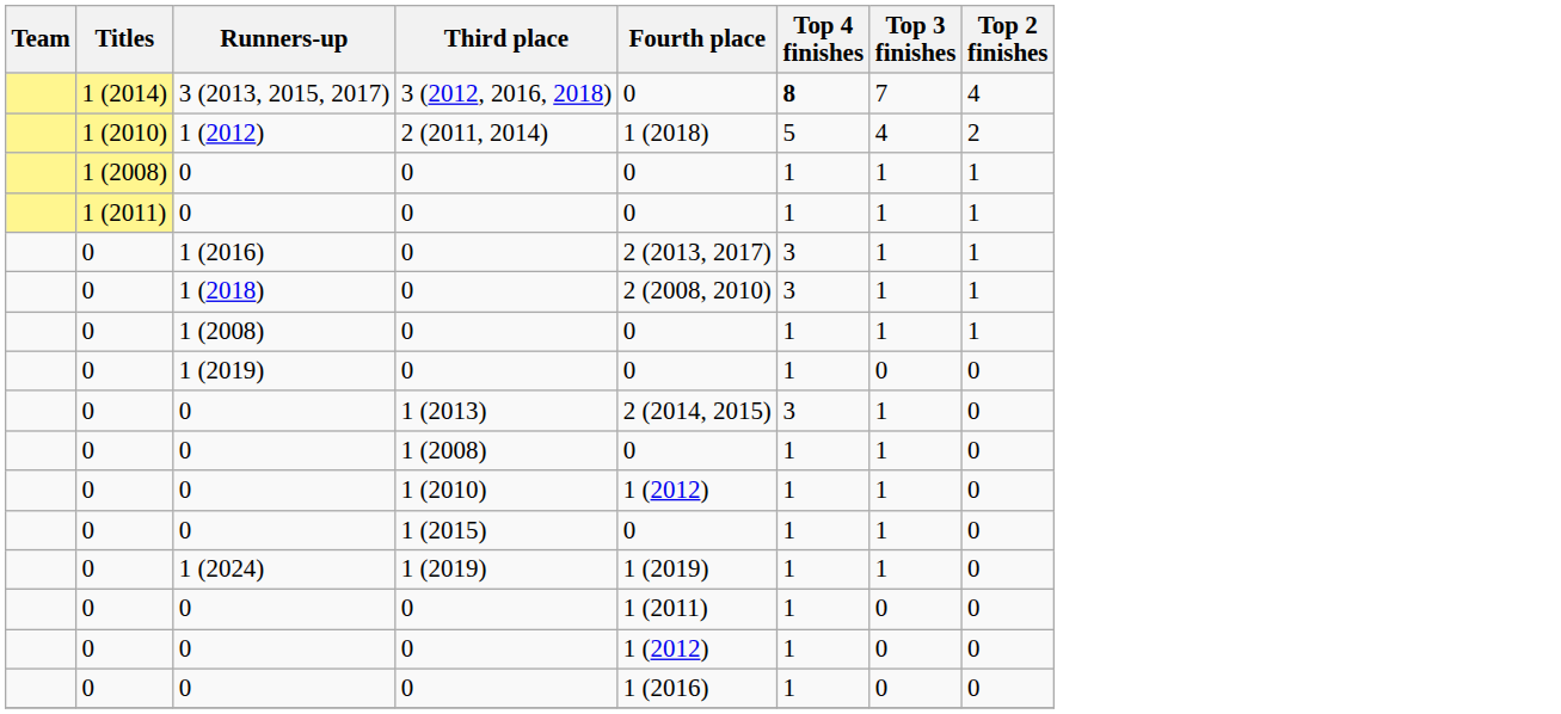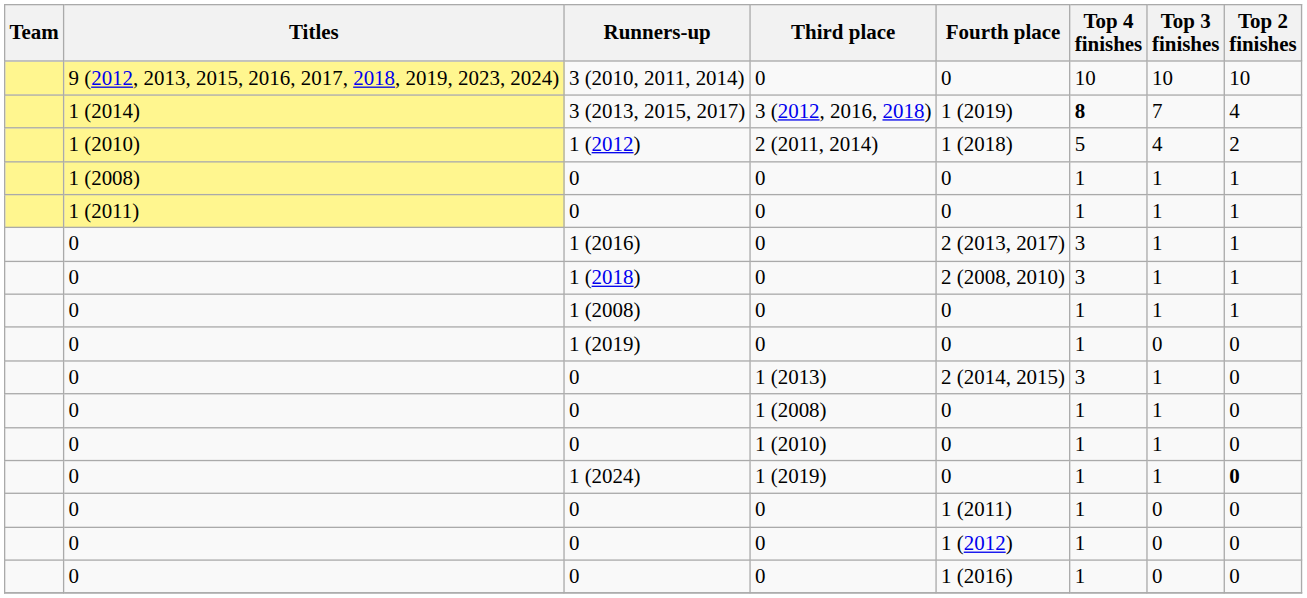+ row: 9 (2012, 2013, 2015, 2016, 2017, 2018, 2019, 2023, 2024) | 3 (2010, 2011, 2014) | 0 | 0 | 10 | 10 | 10
3 (2013, 2015, 2017) | Fourth place: 0 -> 1 (2019)
0 / 1 (2010) | Fourth place: 1 (2012) -> 0
- row: 0 | 0 | 1 (2015) | 0 | 1 | 1 | 0
1 (2024) | Fourth place: 1 (2019) -> 0
1 (2024) | Top 2 finishes: normal -> bold
